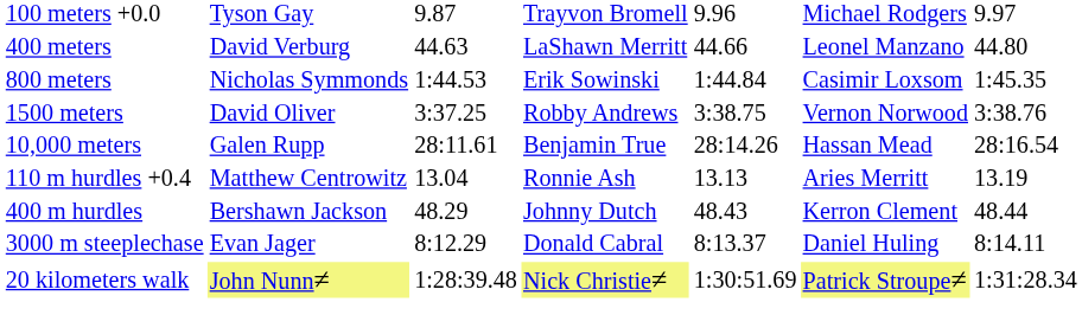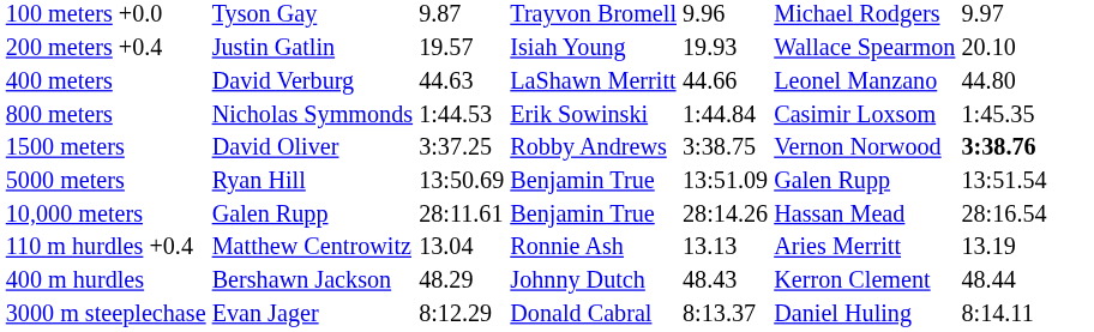+ row: 200 meters +0.4 | Justin Gatlin | 19.57 | Isiah Young | 19.93 | Wallace Spearmon | 20.10
1500 meters | column 7: normal -> bold
+ row: 5000 meters | Ryan Hill | 13:50.69 | Benjamin True | 13:51.09 | Galen Rupp | 13:51.54
- row: 20 kilometers walk | John Nunn≠ | 1:28:39.48 | Nick Christie≠ | 1:30:51.69 | Patrick Stroupe≠ | 1:31:28.34
